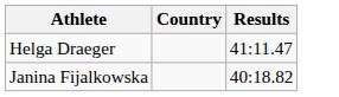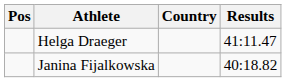+ column: Pos
